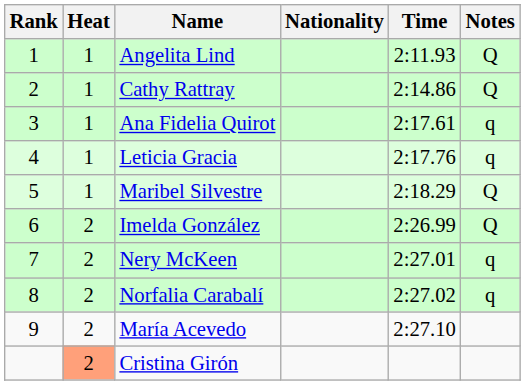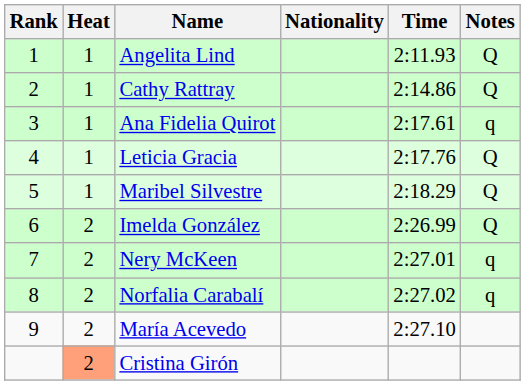Leticia Gracia | Notes: q -> Q
